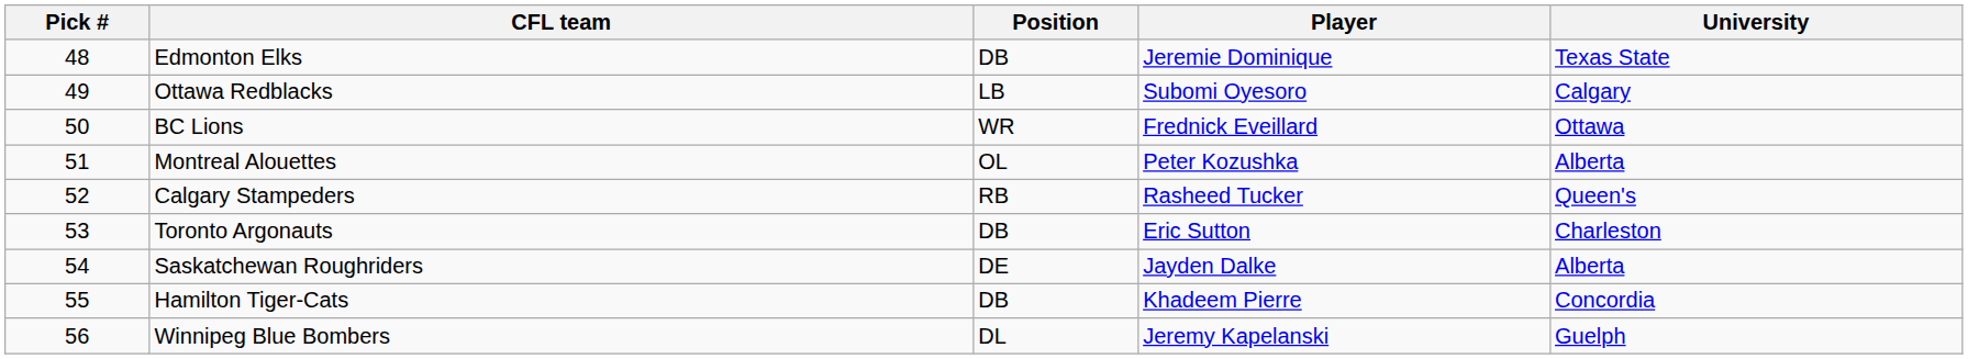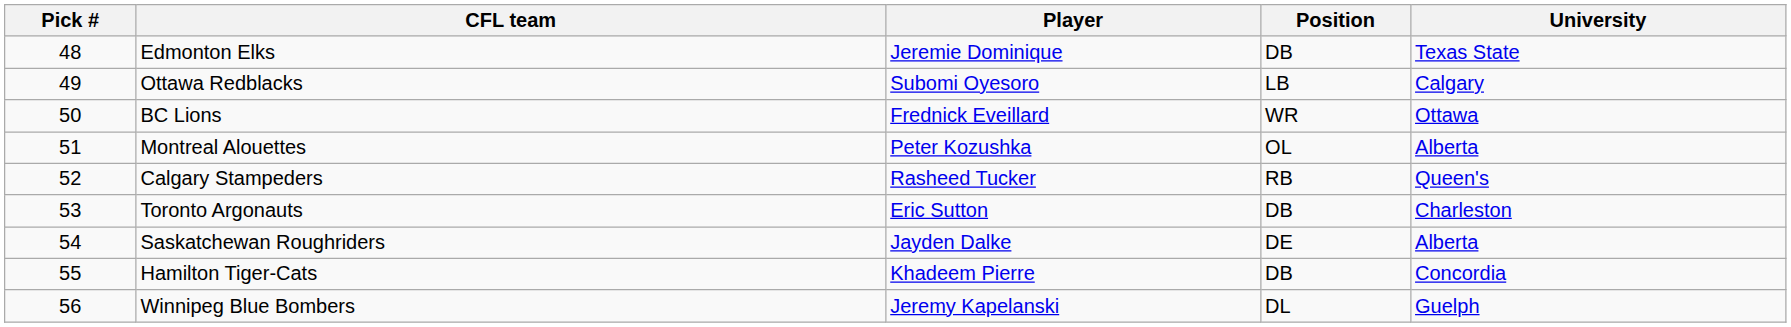columns swapped: Player <-> Position
